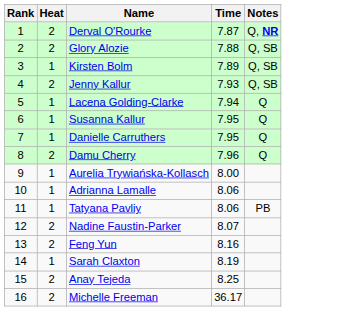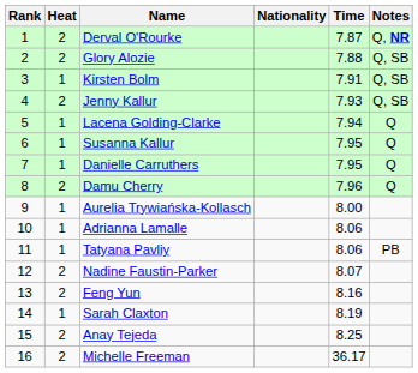+ column: Nationality
Kirsten Bolm | Time: 7.89 -> 7.91
